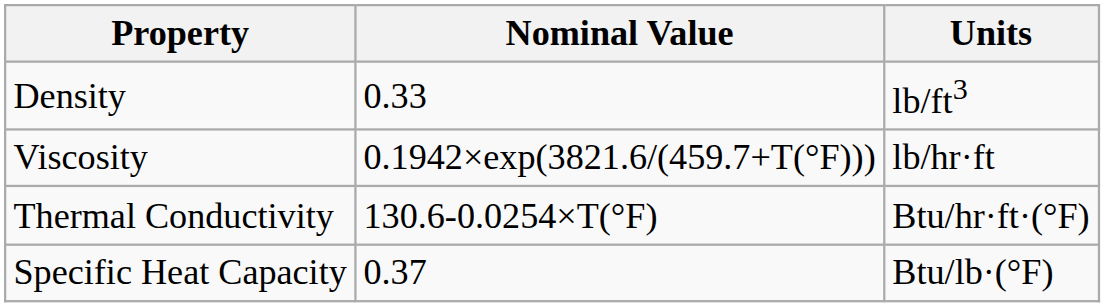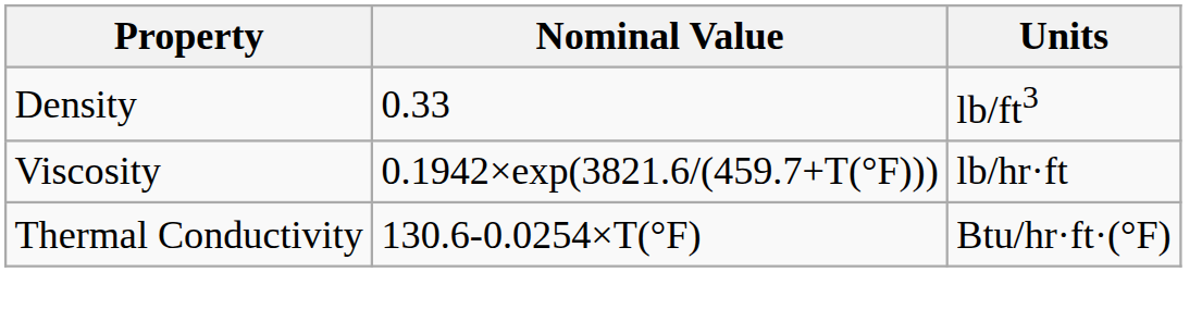- row: Specific Heat Capacity | 0.37 | Btu/lb·(°F)
